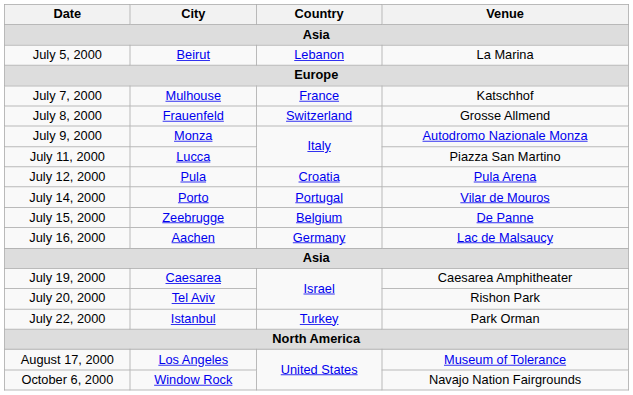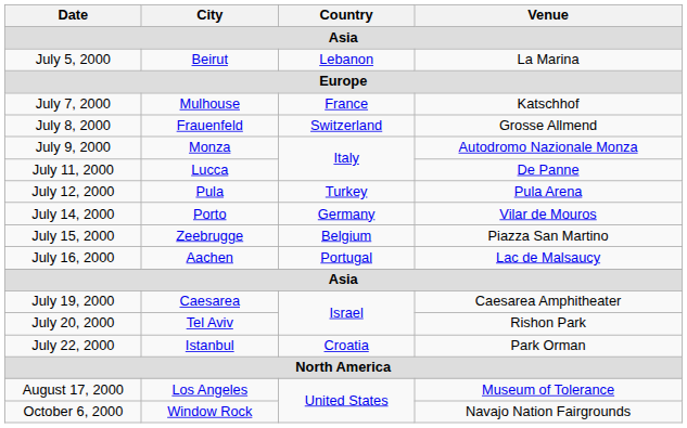July 11, 2000 | Venue: Piazza San Martino -> De Panne
July 12, 2000 | Country: Croatia -> Turkey
July 14, 2000 | Country: Portugal -> Germany
July 15, 2000 | Venue: De Panne -> Piazza San Martino
July 16, 2000 | Country: Germany -> Portugal
July 22, 2000 | Country: Turkey -> Croatia
